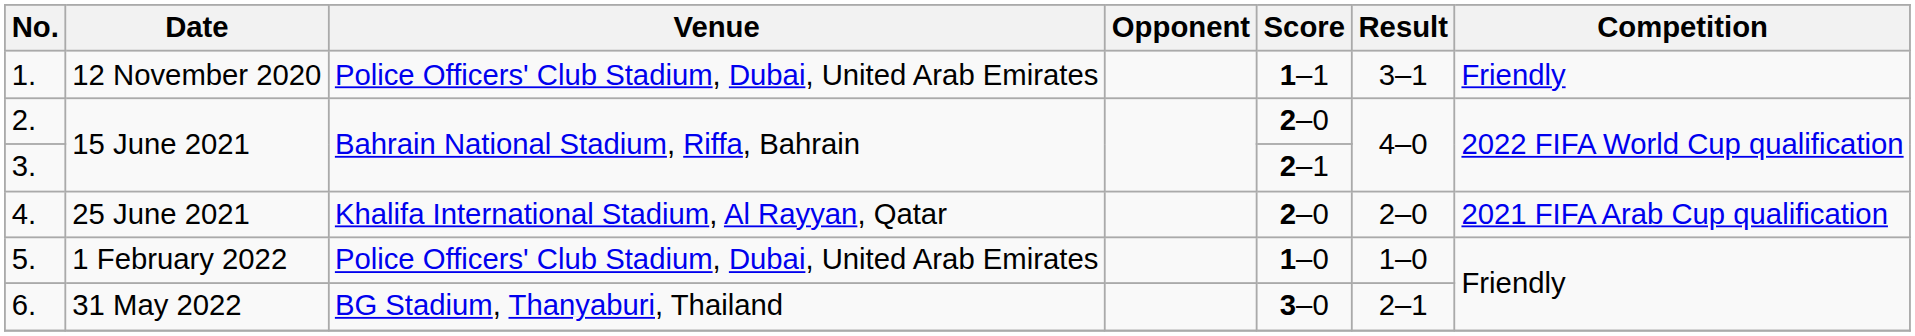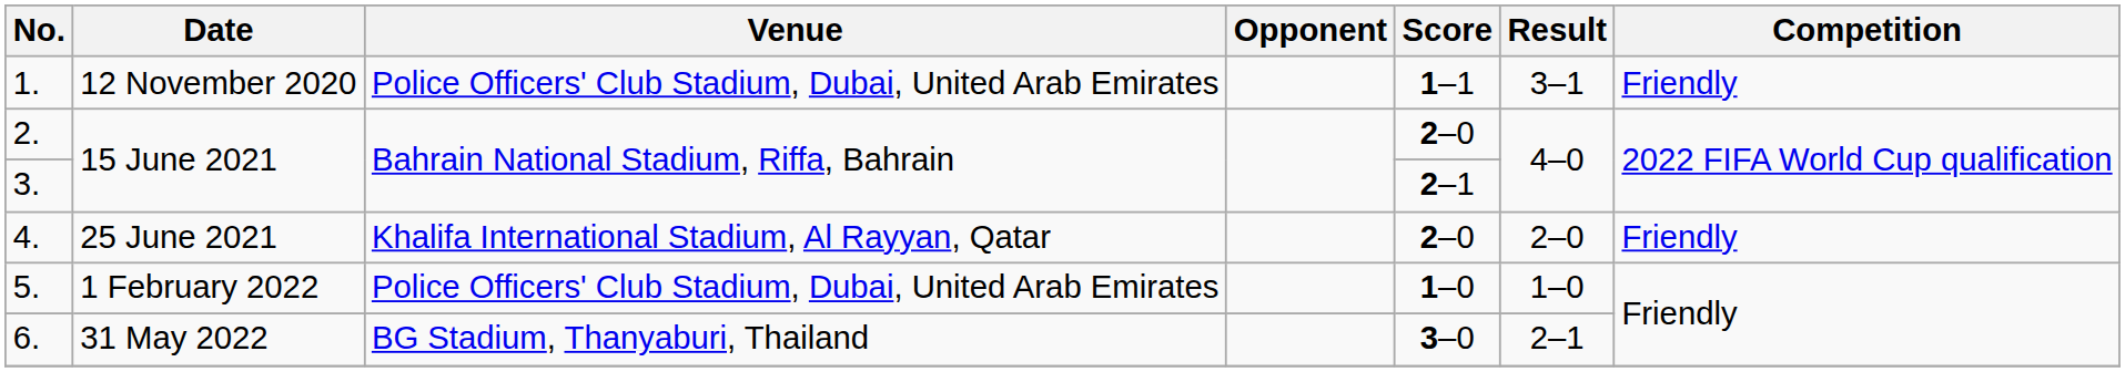4. | Competition: 2021 FIFA Arab Cup qualification -> Friendly
